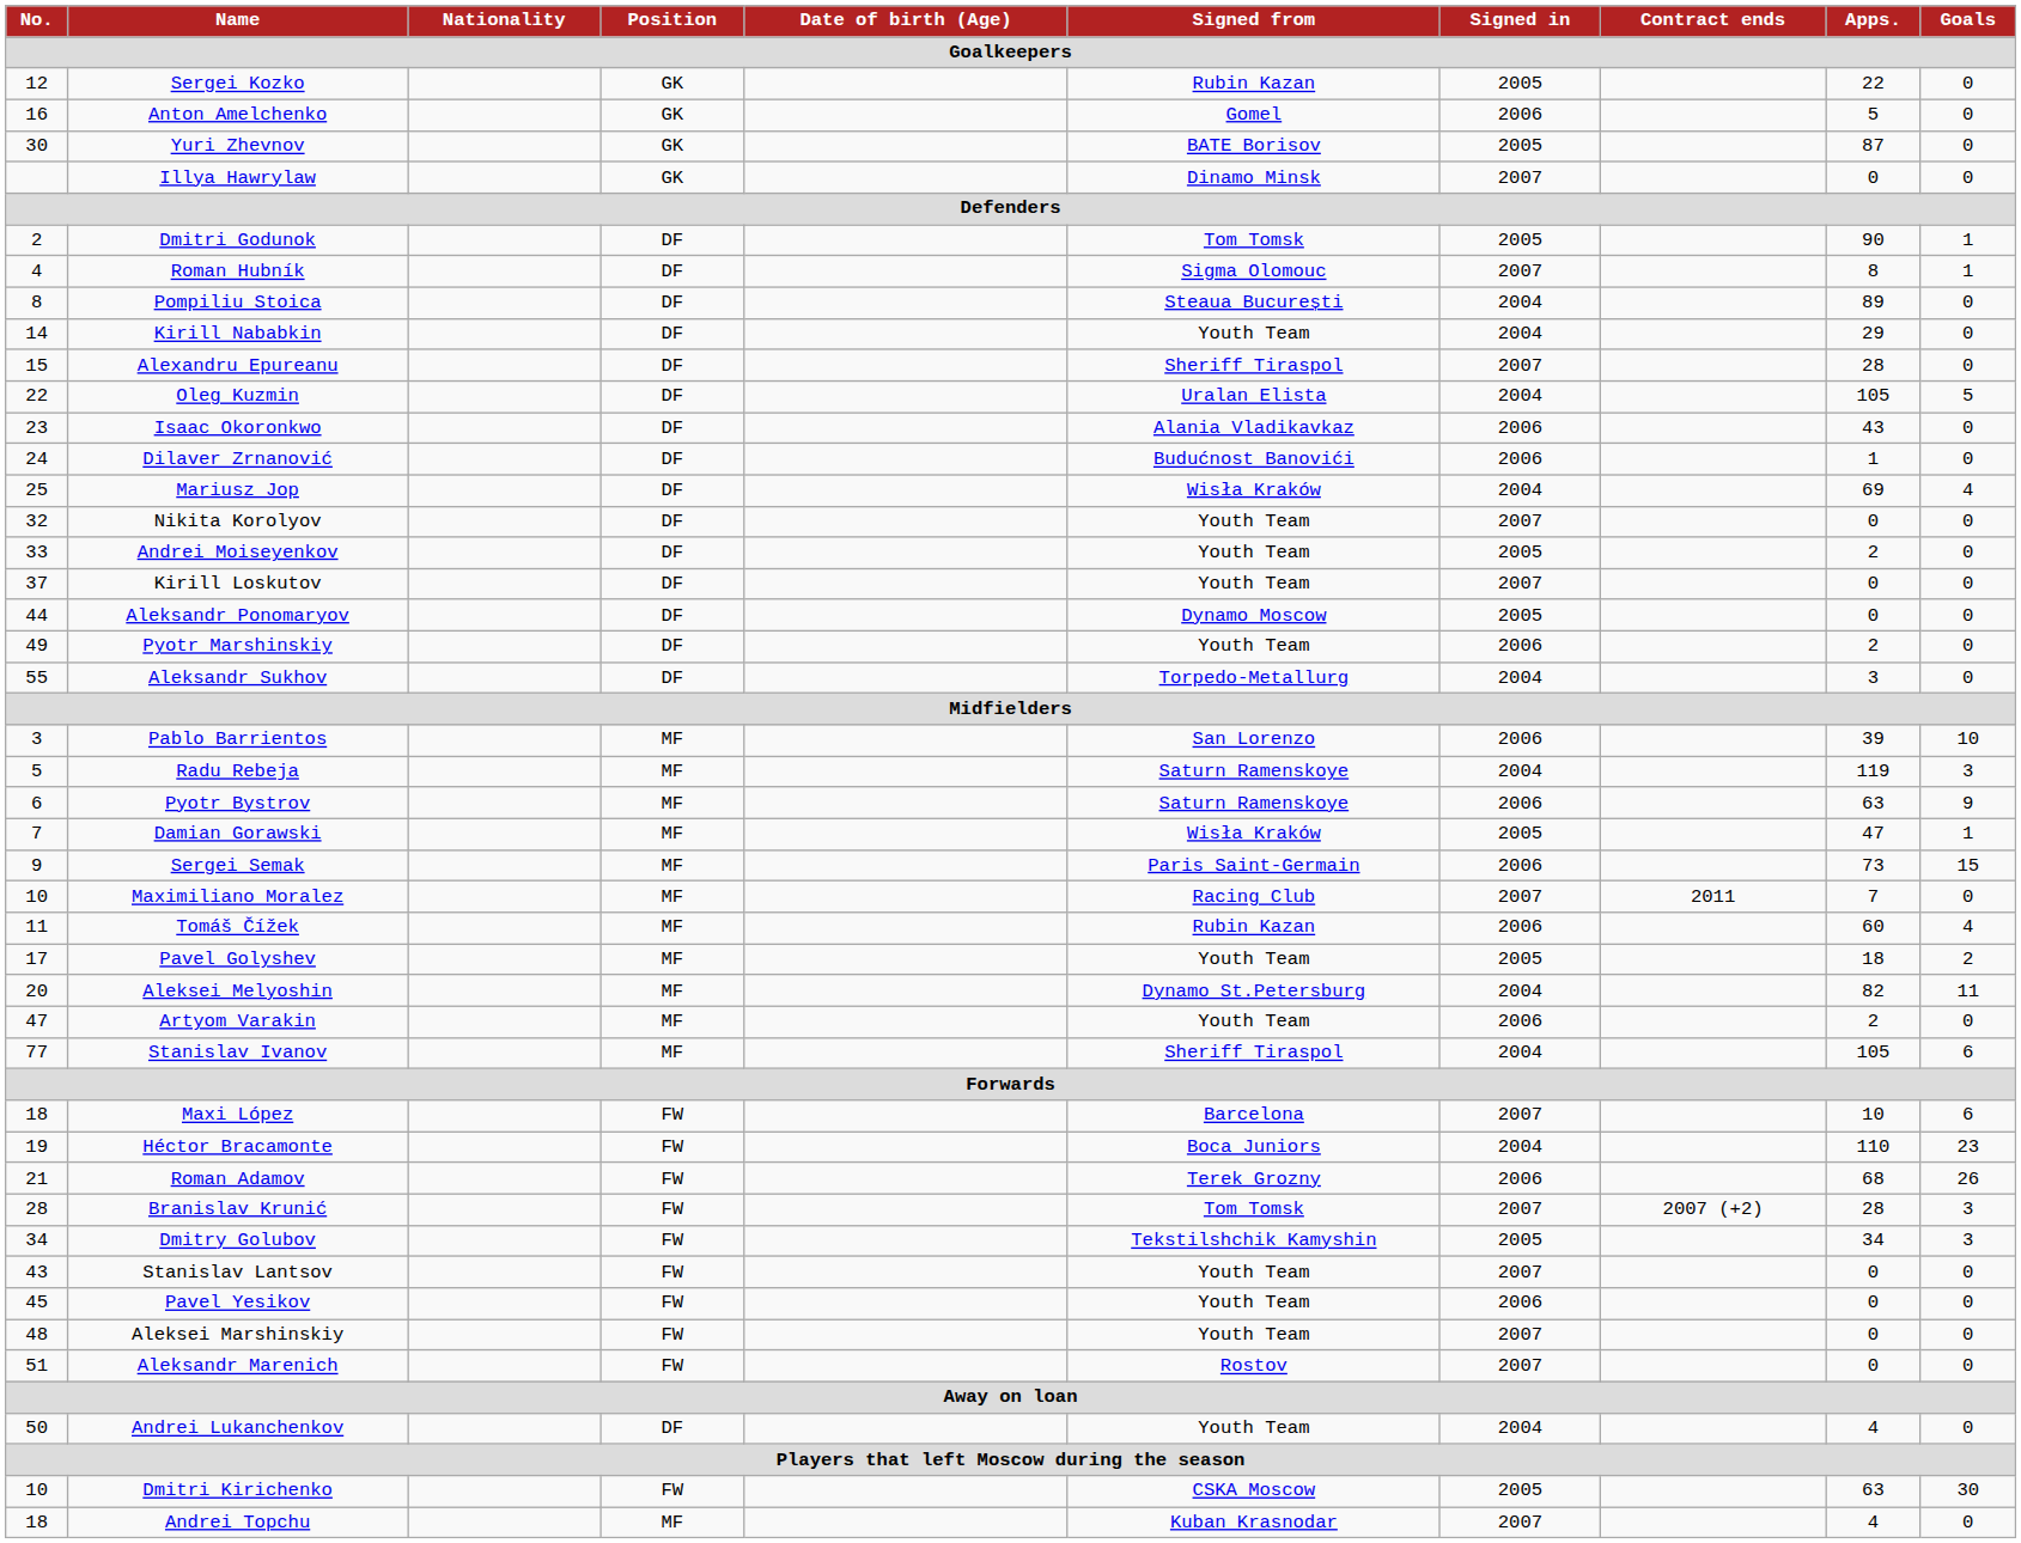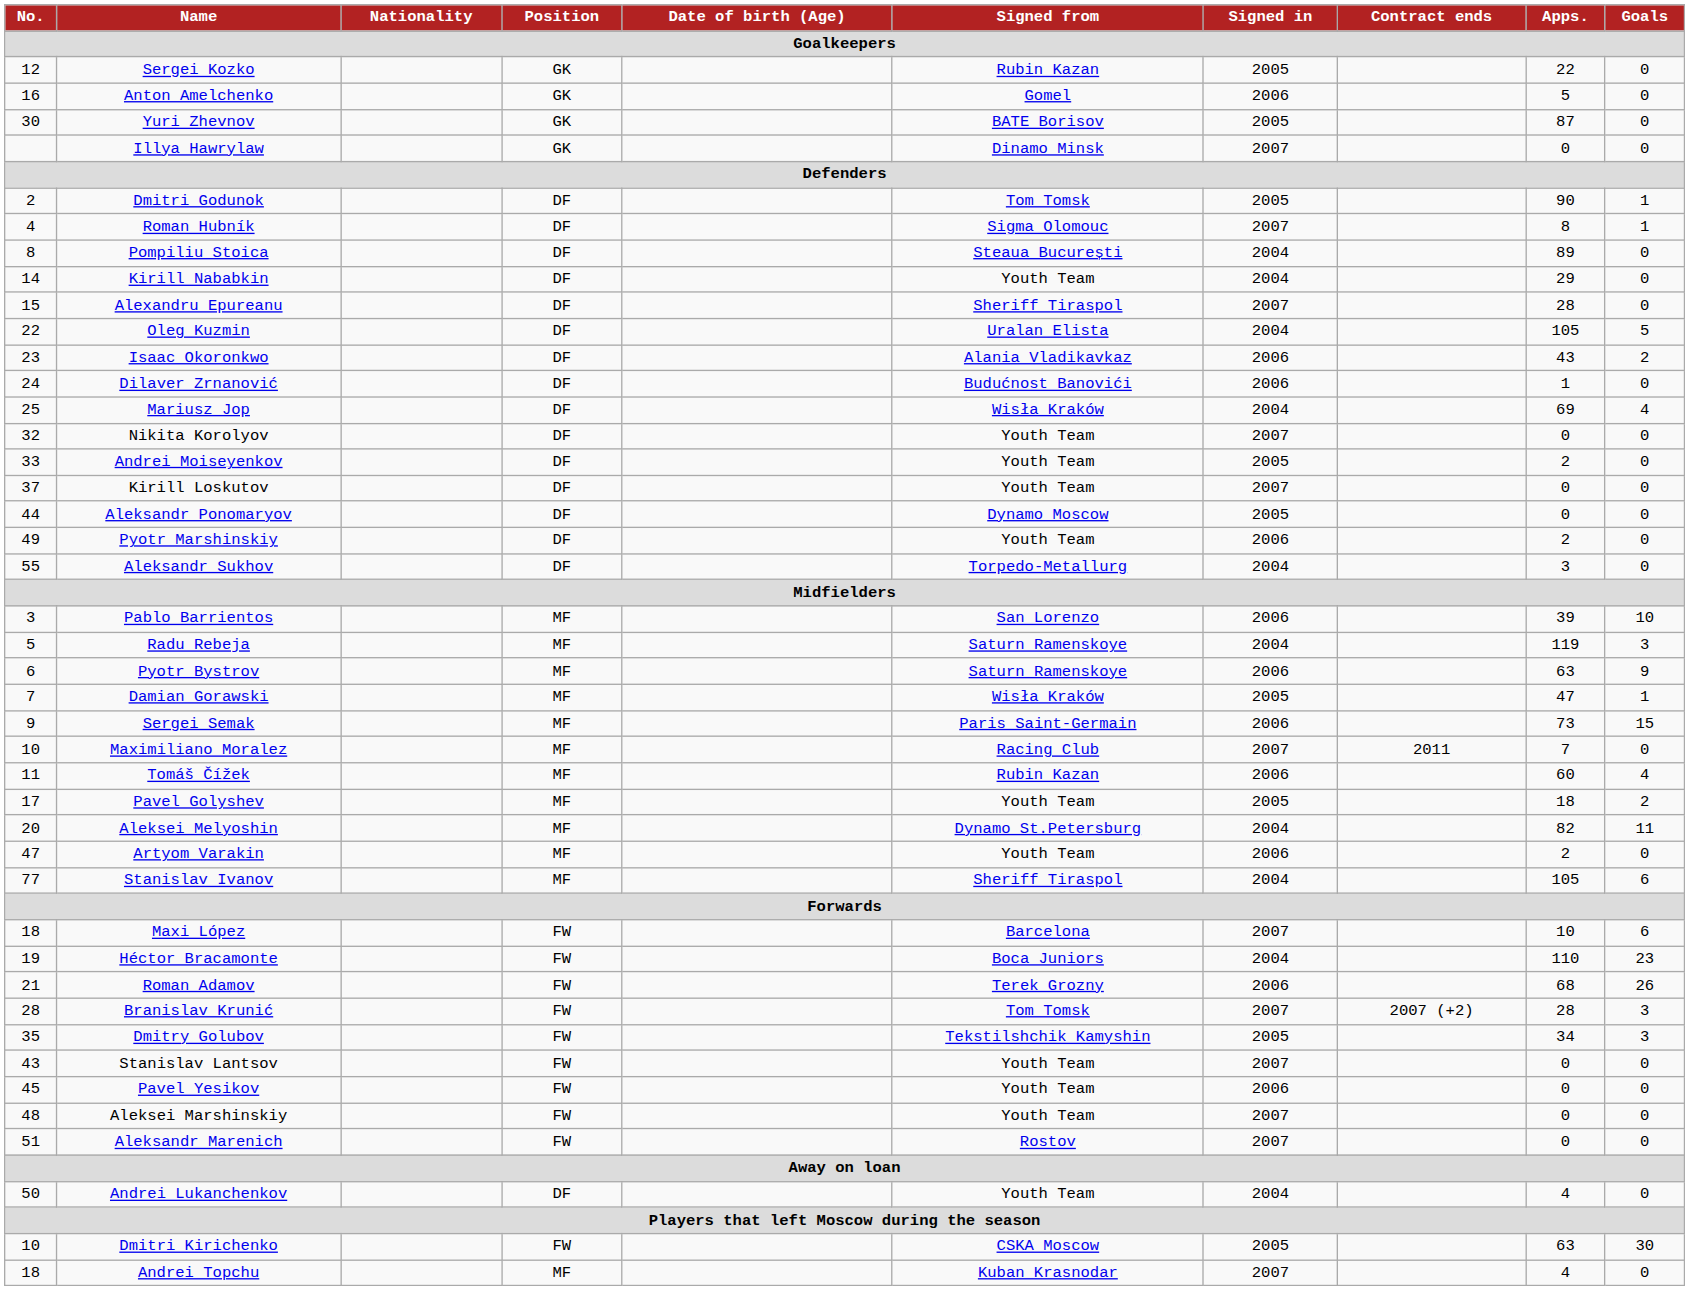Isaac Okoronkwo | Goals: 0 -> 2
Dmitry Golubov | No.: 34 -> 35
